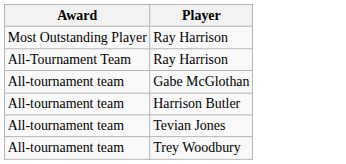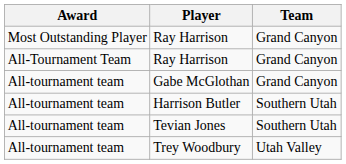+ column: Team | Grand Canyon | Grand Canyon | Grand Canyon | Southern Utah | Southern Utah | Utah Valley
